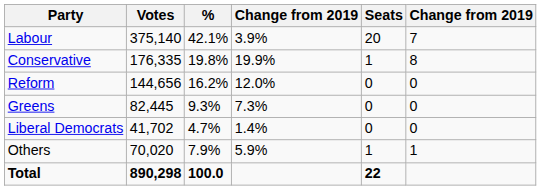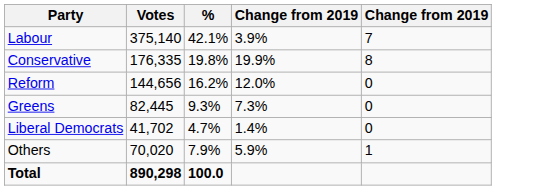- column: Seats | 20 | 1 | 0 | 0 | 0 | 1 | 22
